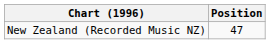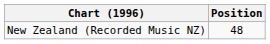New Zealand (Recorded Music NZ) | Position: 47 -> 48
